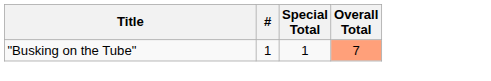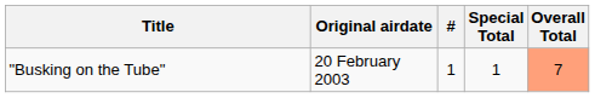+ column: Original airdate | 20 February 2003
